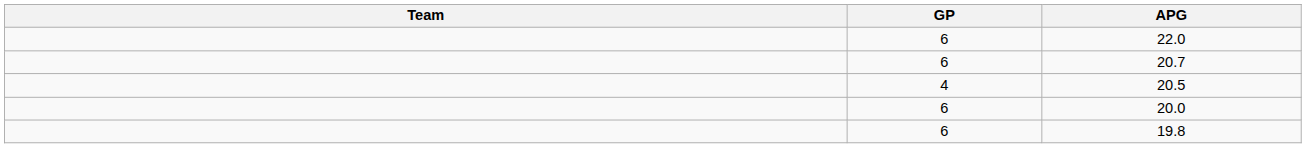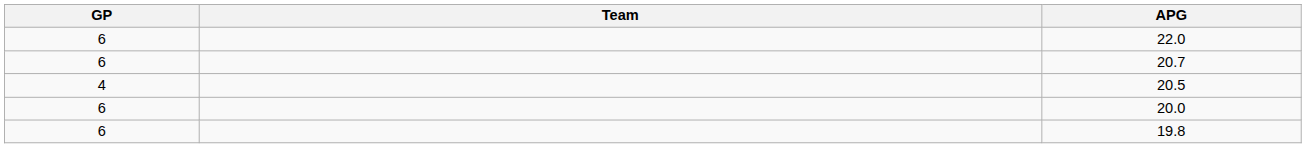columns swapped: Team <-> GP
